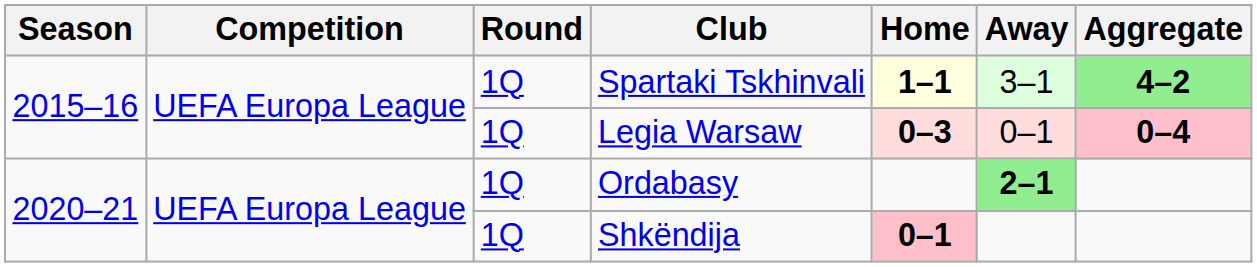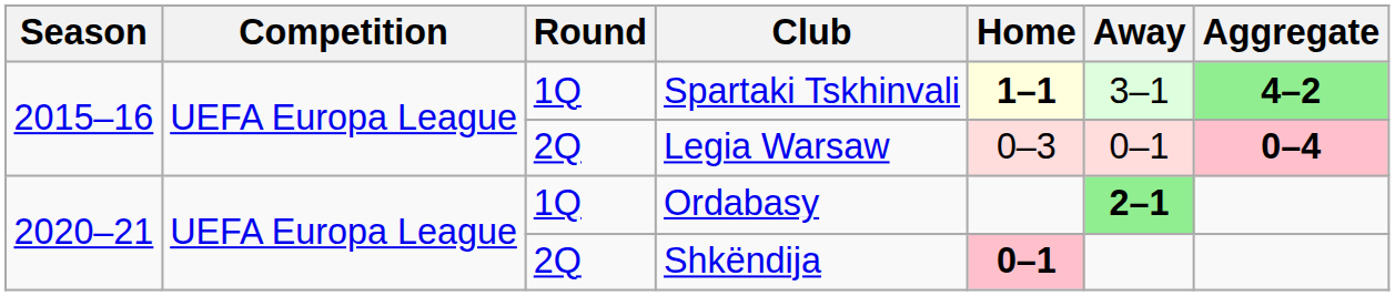Legia Warsaw | Round: 1Q -> 2Q
Legia Warsaw | Home: bold -> normal
Shkëndija | Round: 1Q -> 2Q
